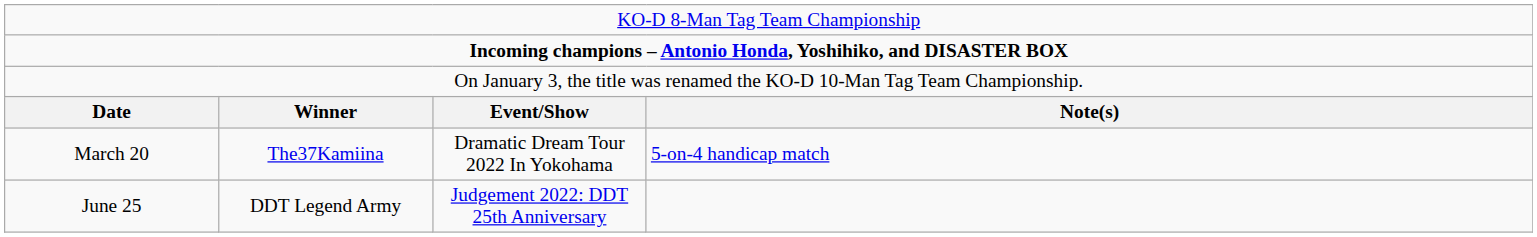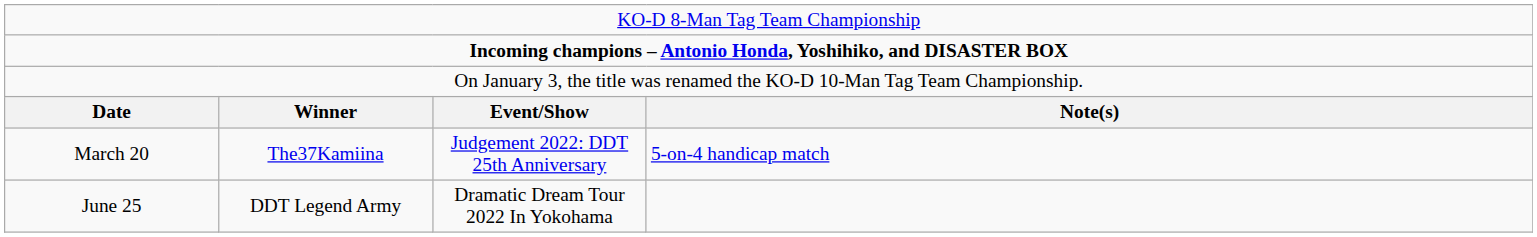March 20 | column 3: Dramatic Dream Tour 2022 In Yokohama -> Judgement 2022: DDT 25th Anniversary
June 25 | column 3: Judgement 2022: DDT 25th Anniversary -> Dramatic Dream Tour 2022 In Yokohama
